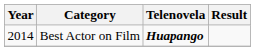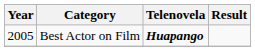Best Actor on Film | Year: 2014 -> 2005
